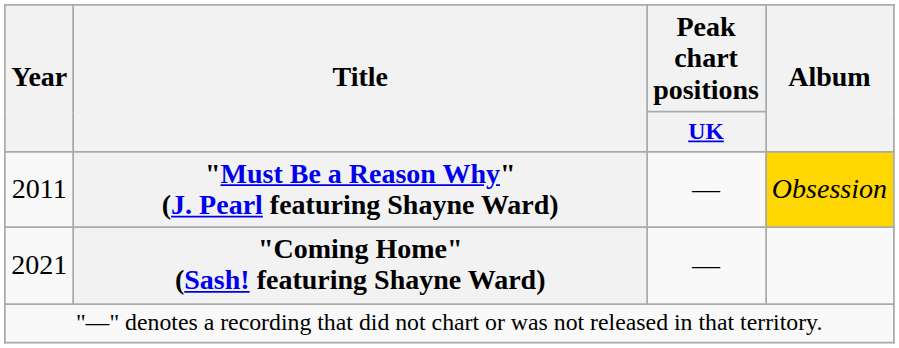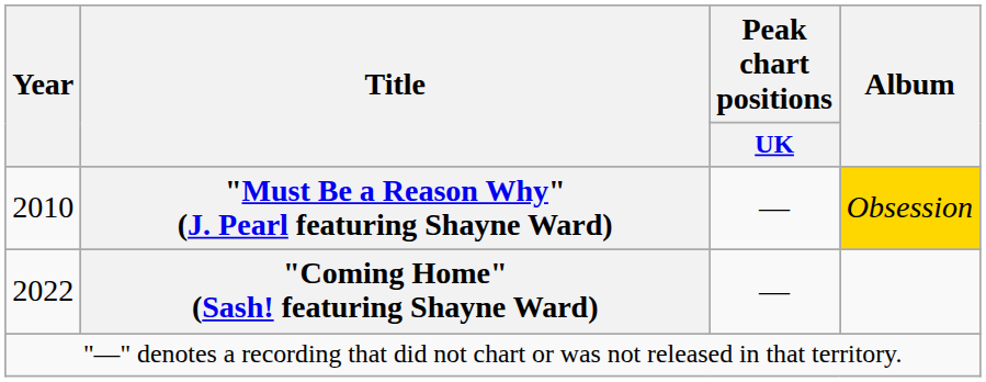"Must Be a Reason Why" (J. Pearl featuring Shayne Ward) | Year: 2011 -> 2010
"Coming Home" (Sash! featuring Shayne Ward) | Year: 2021 -> 2022
